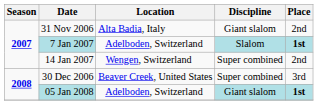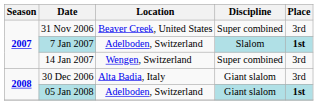31 Nov 2006 | Location: Alta Badia, Italy -> Beaver Creek, United States
31 Nov 2006 | Discipline: Giant slalom -> Super combined
31 Nov 2006 | Place: 2nd -> 3rd
14 Jan 2007 | Place: 2nd -> 3rd
30 Dec 2006 | Location: Beaver Creek, United States -> Alta Badia, Italy
30 Dec 2006 | Discipline: Super combined -> Giant slalom
